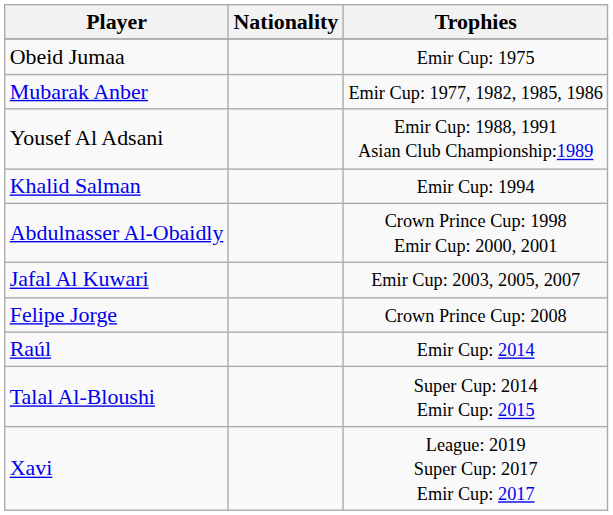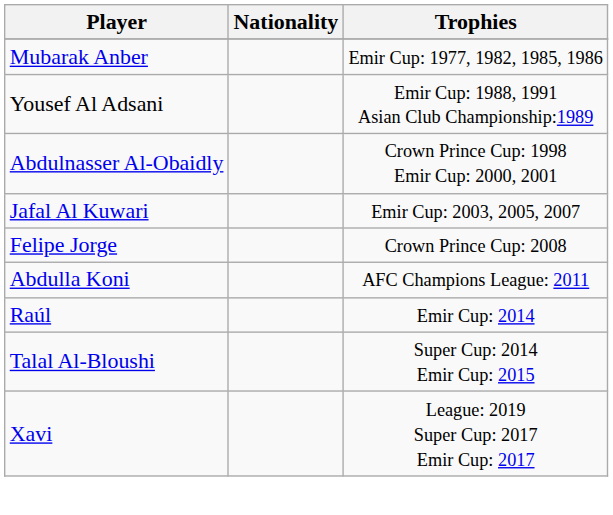- row: Obeid Jumaa | Emir Cup: 1975
- row: Khalid Salman | Emir Cup: 1994
+ row: Abdulla Koni | AFC Champions League: 2011
